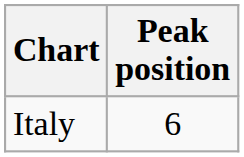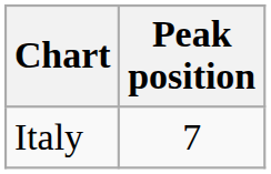Italy | Peak position: 6 -> 7
